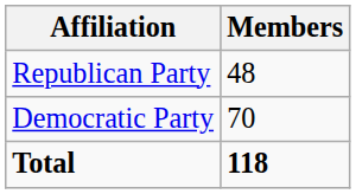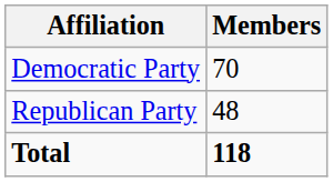rows swapped: Democratic Party <-> Republican Party
